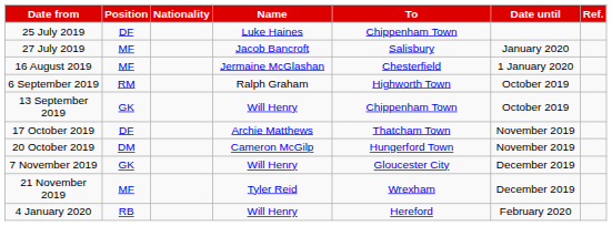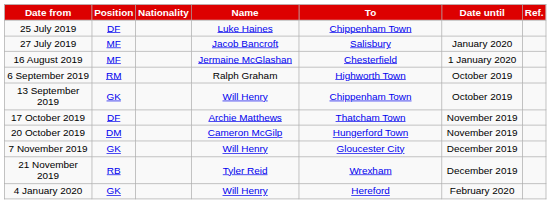21 November 2019 | Position: MF -> RB
4 January 2020 | Position: RB -> GK
